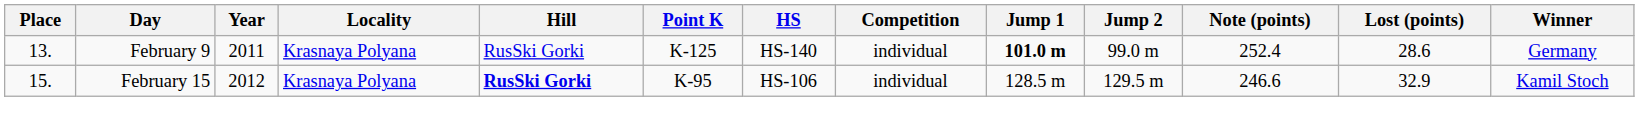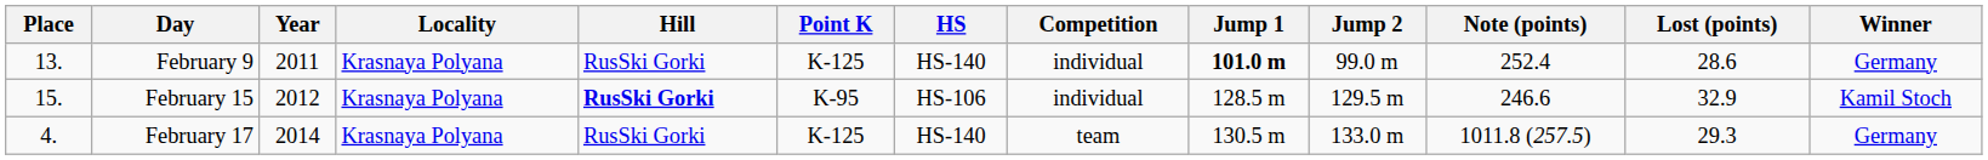+ row: 4. | February 17 | 2014 | Krasnaya Polyana | RusSki Gorki | K-125 | HS-140 | team | 130.5 m | 133.0 m | 1011.8 (257.5) | 29.3 | Germany
